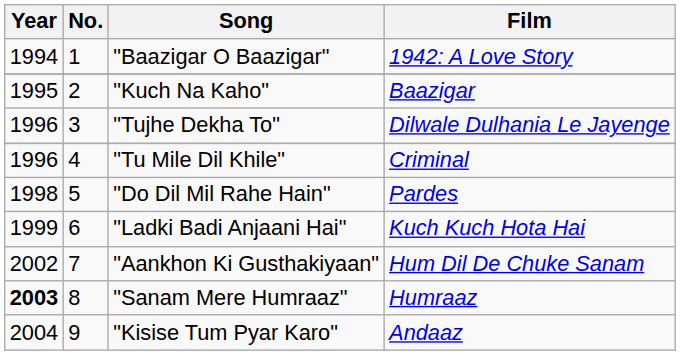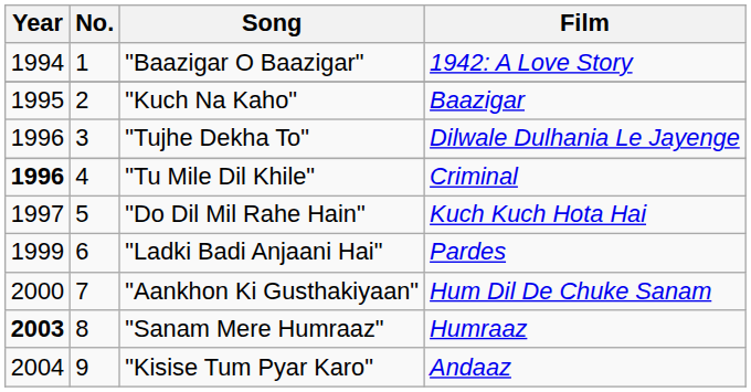"Tu Mile Dil Khile" | Year: normal -> bold
"Do Dil Mil Rahe Hain" | Year: 1998 -> 1997
"Do Dil Mil Rahe Hain" | Film: Pardes -> Kuch Kuch Hota Hai
"Ladki Badi Anjaani Hai" | Film: Kuch Kuch Hota Hai -> Pardes
"Aankhon Ki Gusthakiyaan" | Year: 2002 -> 2000
